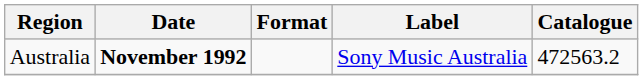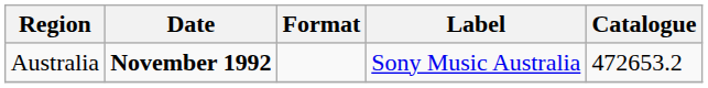Australia | Catalogue: 472563.2 -> 472653.2
